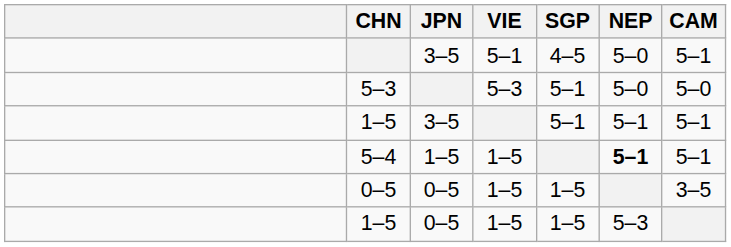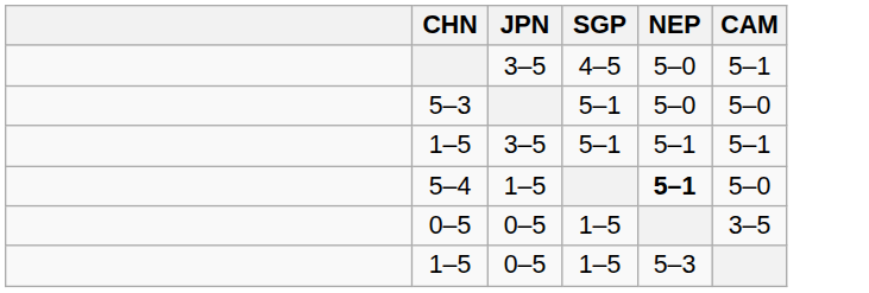- column: VIE | 5–1 | 5–3 | 1–5 | 1–5 | 1–5
5–4 | CAM: 5–1 -> 5–0
